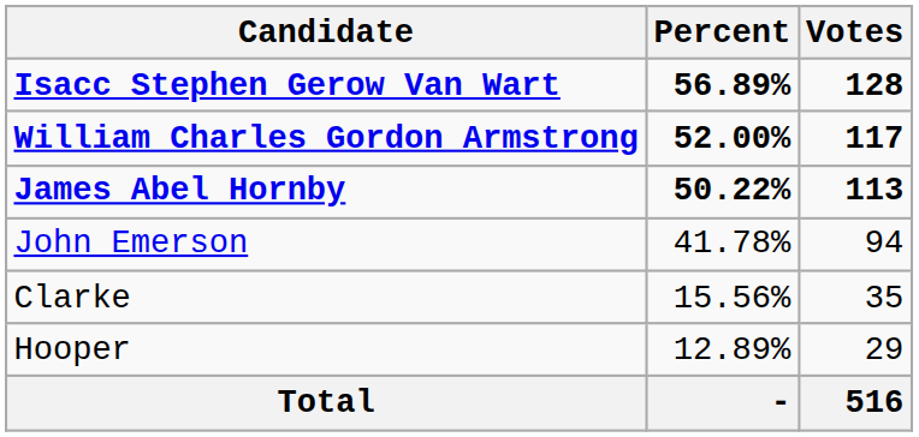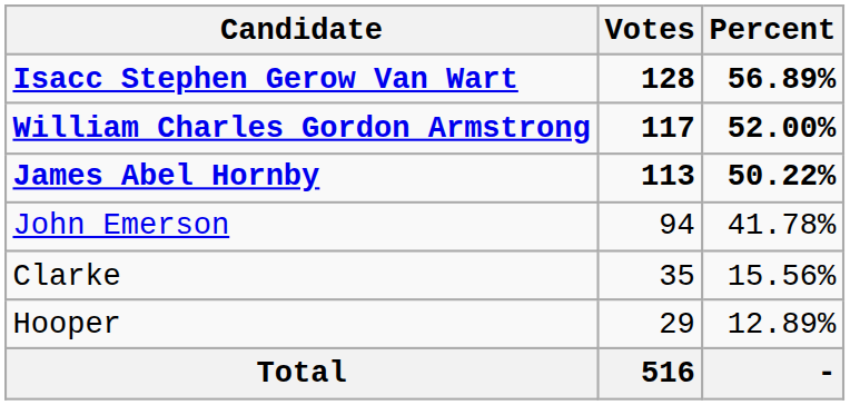columns swapped: Votes <-> Percent
